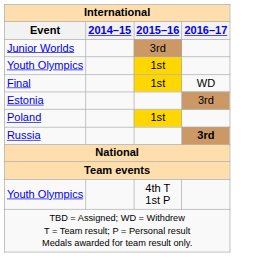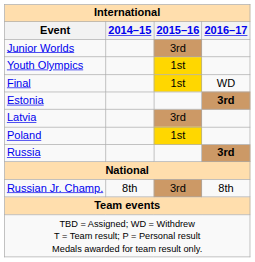Estonia | 2016–17: normal -> bold
+ row: Latvia | 3rd
+ row: Russian Jr. Champ. | 8th | 3rd | 8th
- row: Youth Olympics | 4th T 1st P
